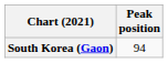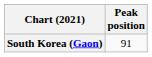South Korea (Gaon) | Peak position: 94 -> 91
